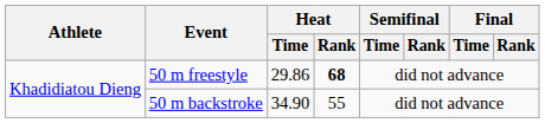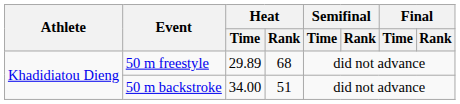50 m freestyle | Heat / Time: 29.86 -> 29.89
50 m freestyle | Heat / Rank: bold -> normal
50 m backstroke | Heat / Time: 34.90 -> 34.00
50 m backstroke | Heat / Rank: 55 -> 51
